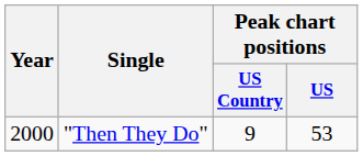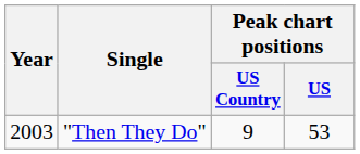"Then They Do" | Year: 2000 -> 2003
